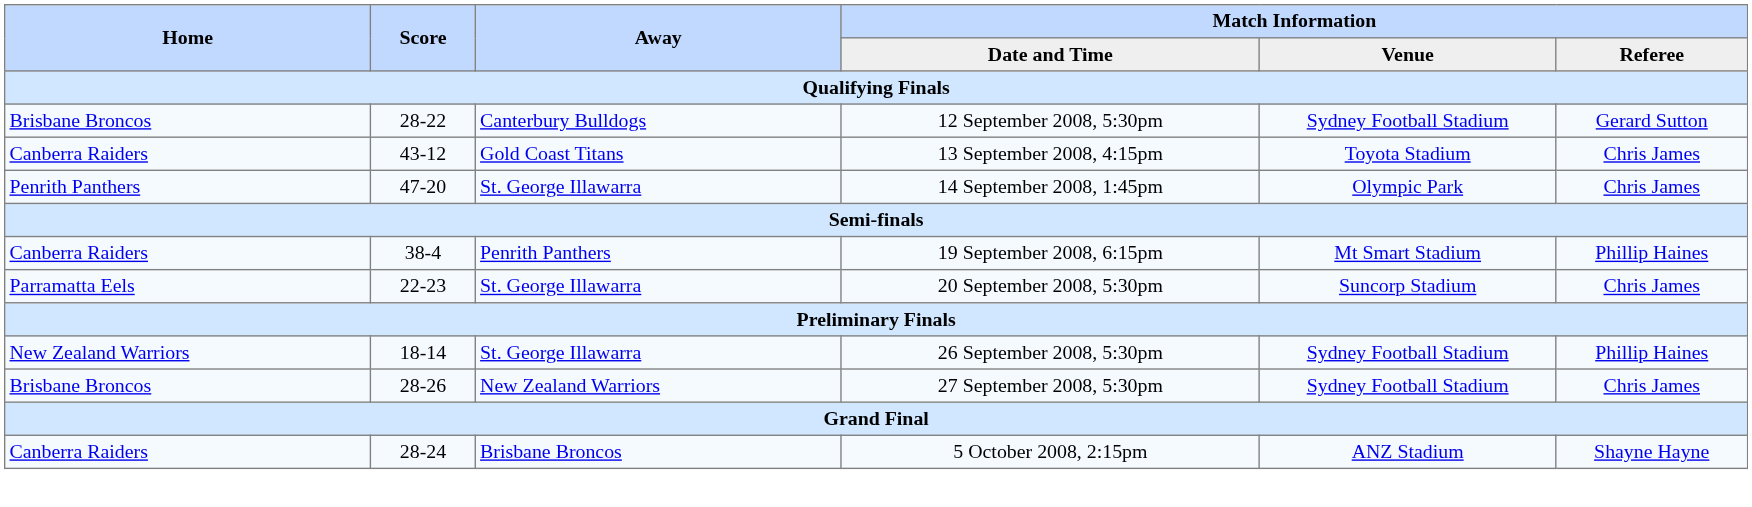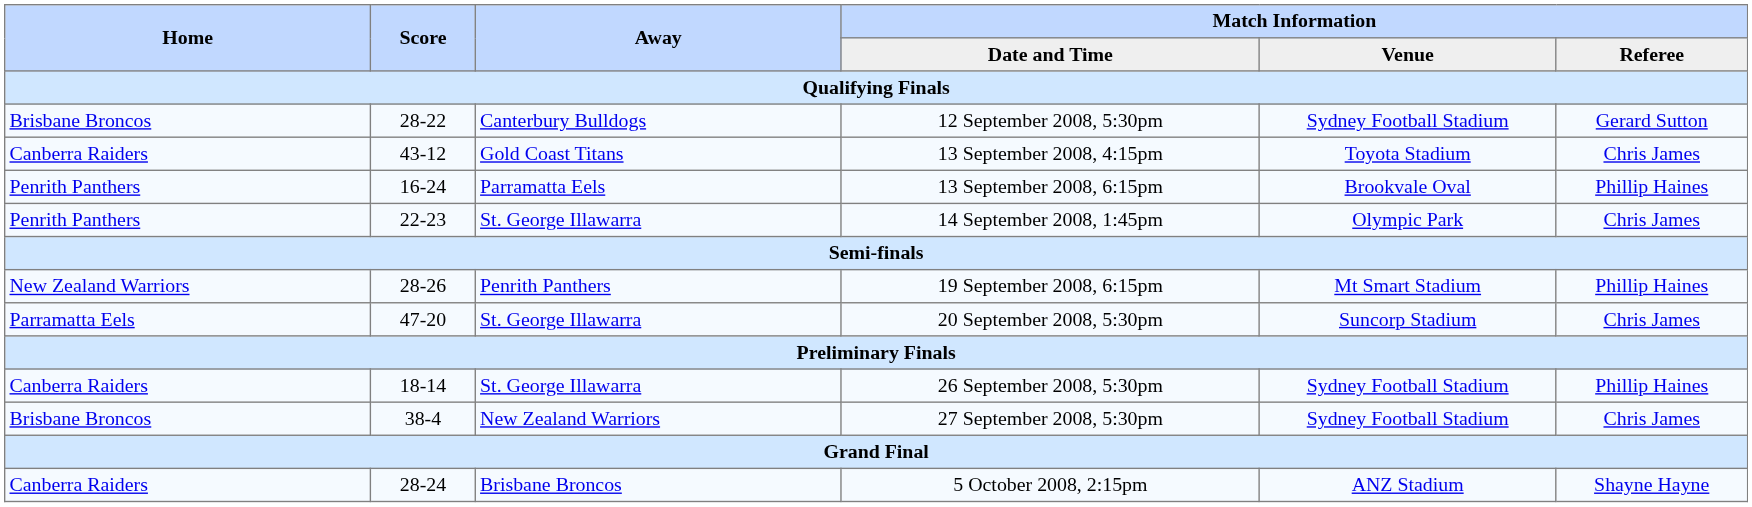+ row: Penrith Panthers | 16-24 | Parramatta Eels | 13 September 2008, 6:15pm | Brookvale Oval | Phillip Haines
14 September 2008, 1:45pm | Score: 47-20 -> 22-23
19 September 2008, 6:15pm | Home: Canberra Raiders -> New Zealand Warriors
19 September 2008, 6:15pm | Score: 38-4 -> 28-26
20 September 2008, 5:30pm | Score: 22-23 -> 47-20
26 September 2008, 5:30pm | Home: New Zealand Warriors -> Canberra Raiders
27 September 2008, 5:30pm | Score: 28-26 -> 38-4
